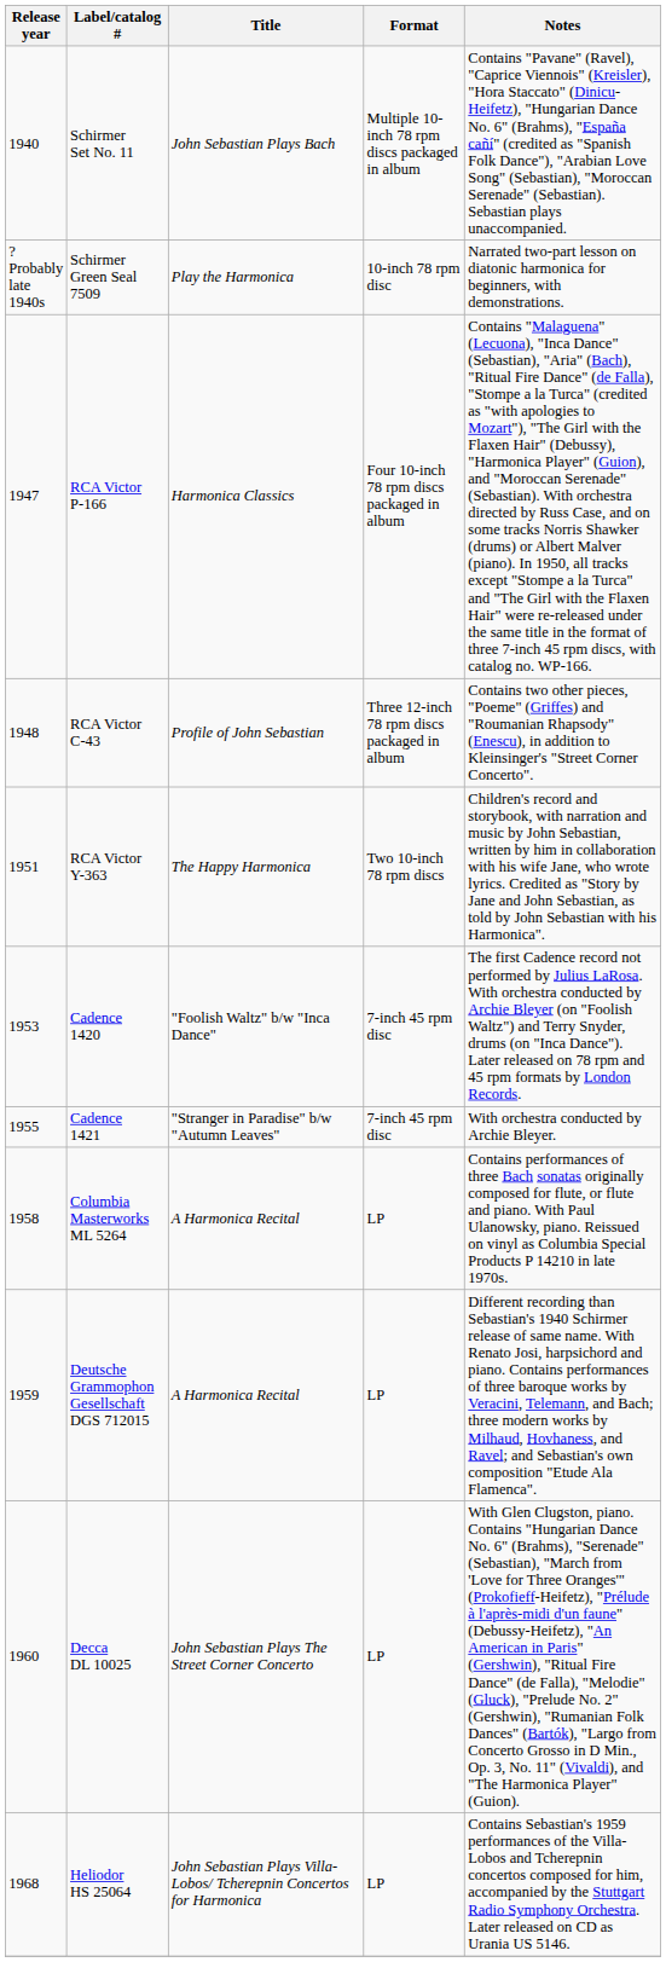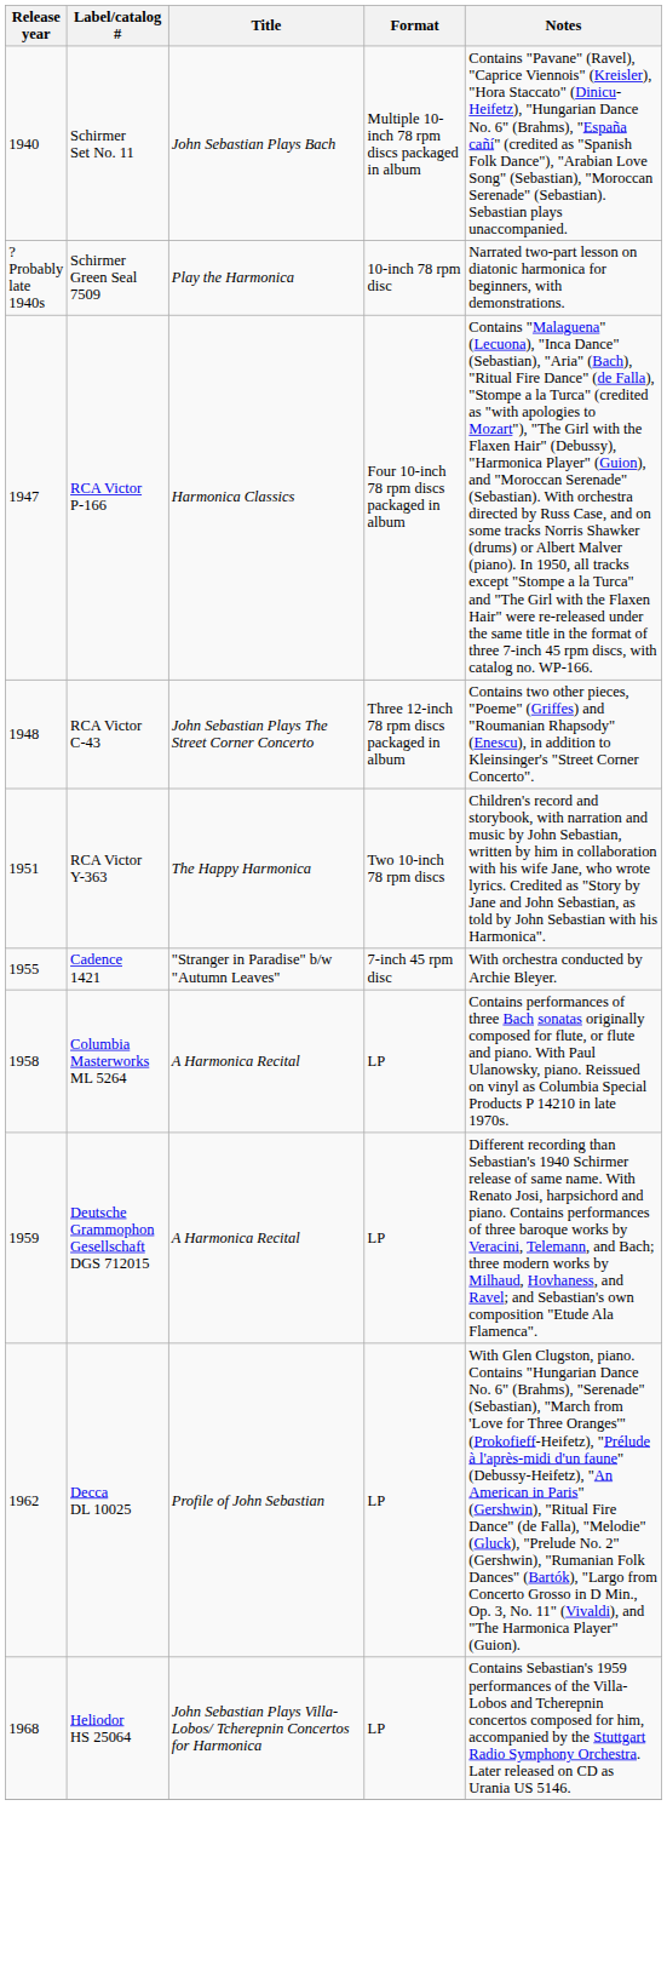RCA Victor C-43 | Title: Profile of John Sebastian -> John Sebastian Plays The Street Corner Concerto
- row: 1953 | Cadence 1420 | "Foolish Waltz" b/w "Inca Dance" | 7-inch 45 rpm disc | The first Cadence record not performed by Julius LaRosa. With orchestra conducted by Archie Bleyer (on "Foolish Waltz") and Terry Snyder, drums (on "Inca Dance"). Later released on 78 rpm and 45 rpm formats by London Records.
Decca DL 10025 | Release year: 1960 -> 1962
Decca DL 10025 | Title: John Sebastian Plays The Street Corner Concerto -> Profile of John Sebastian
